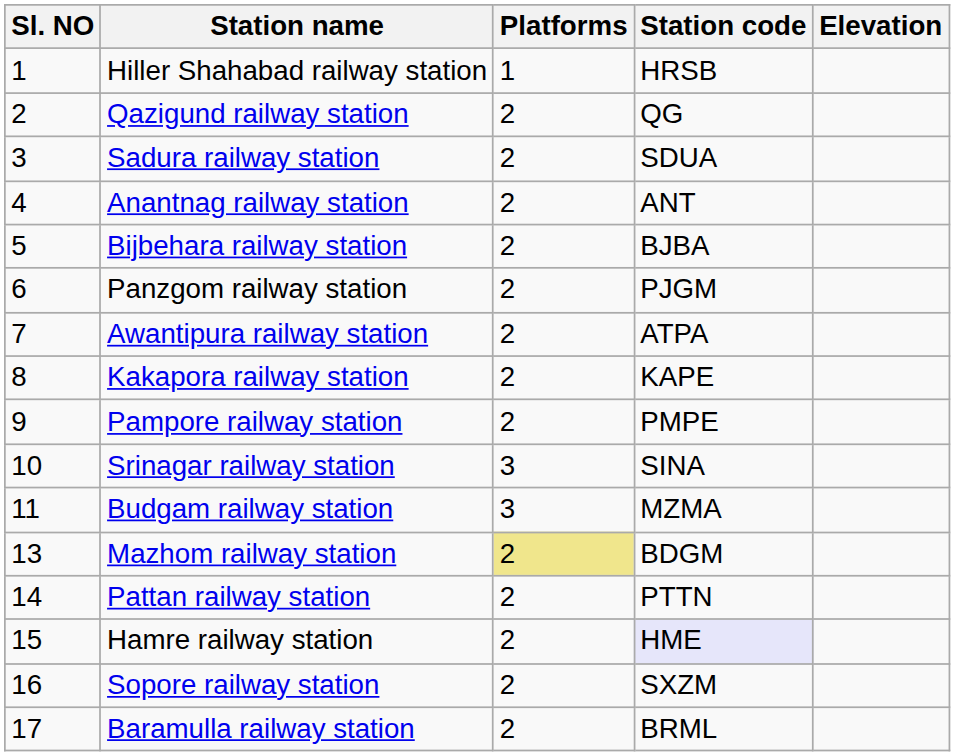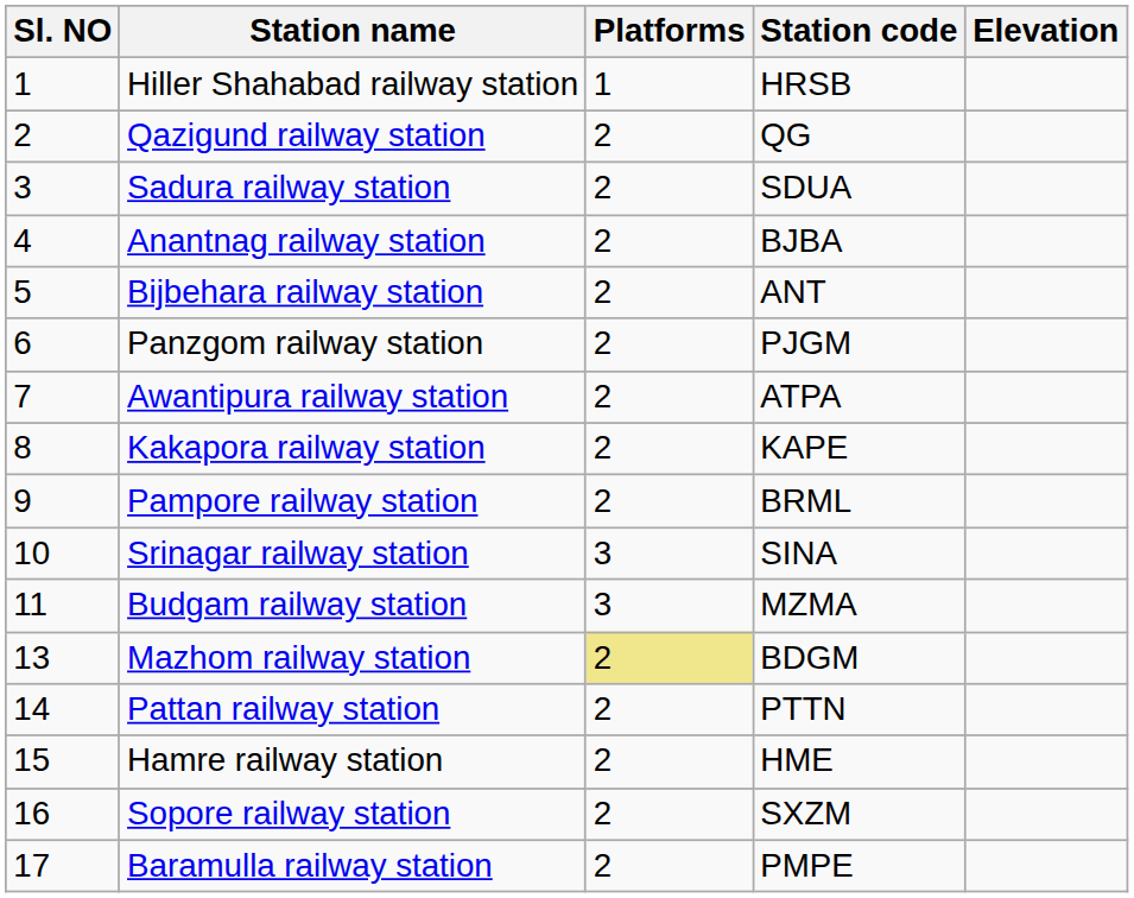Anantnag railway station | Station code: ANT -> BJBA
Bijbehara railway station | Station code: BJBA -> ANT
Pampore railway station | Station code: PMPE -> BRML
Hamre railway station | Station code: lavender background -> no background
Baramulla railway station | Station code: BRML -> PMPE
